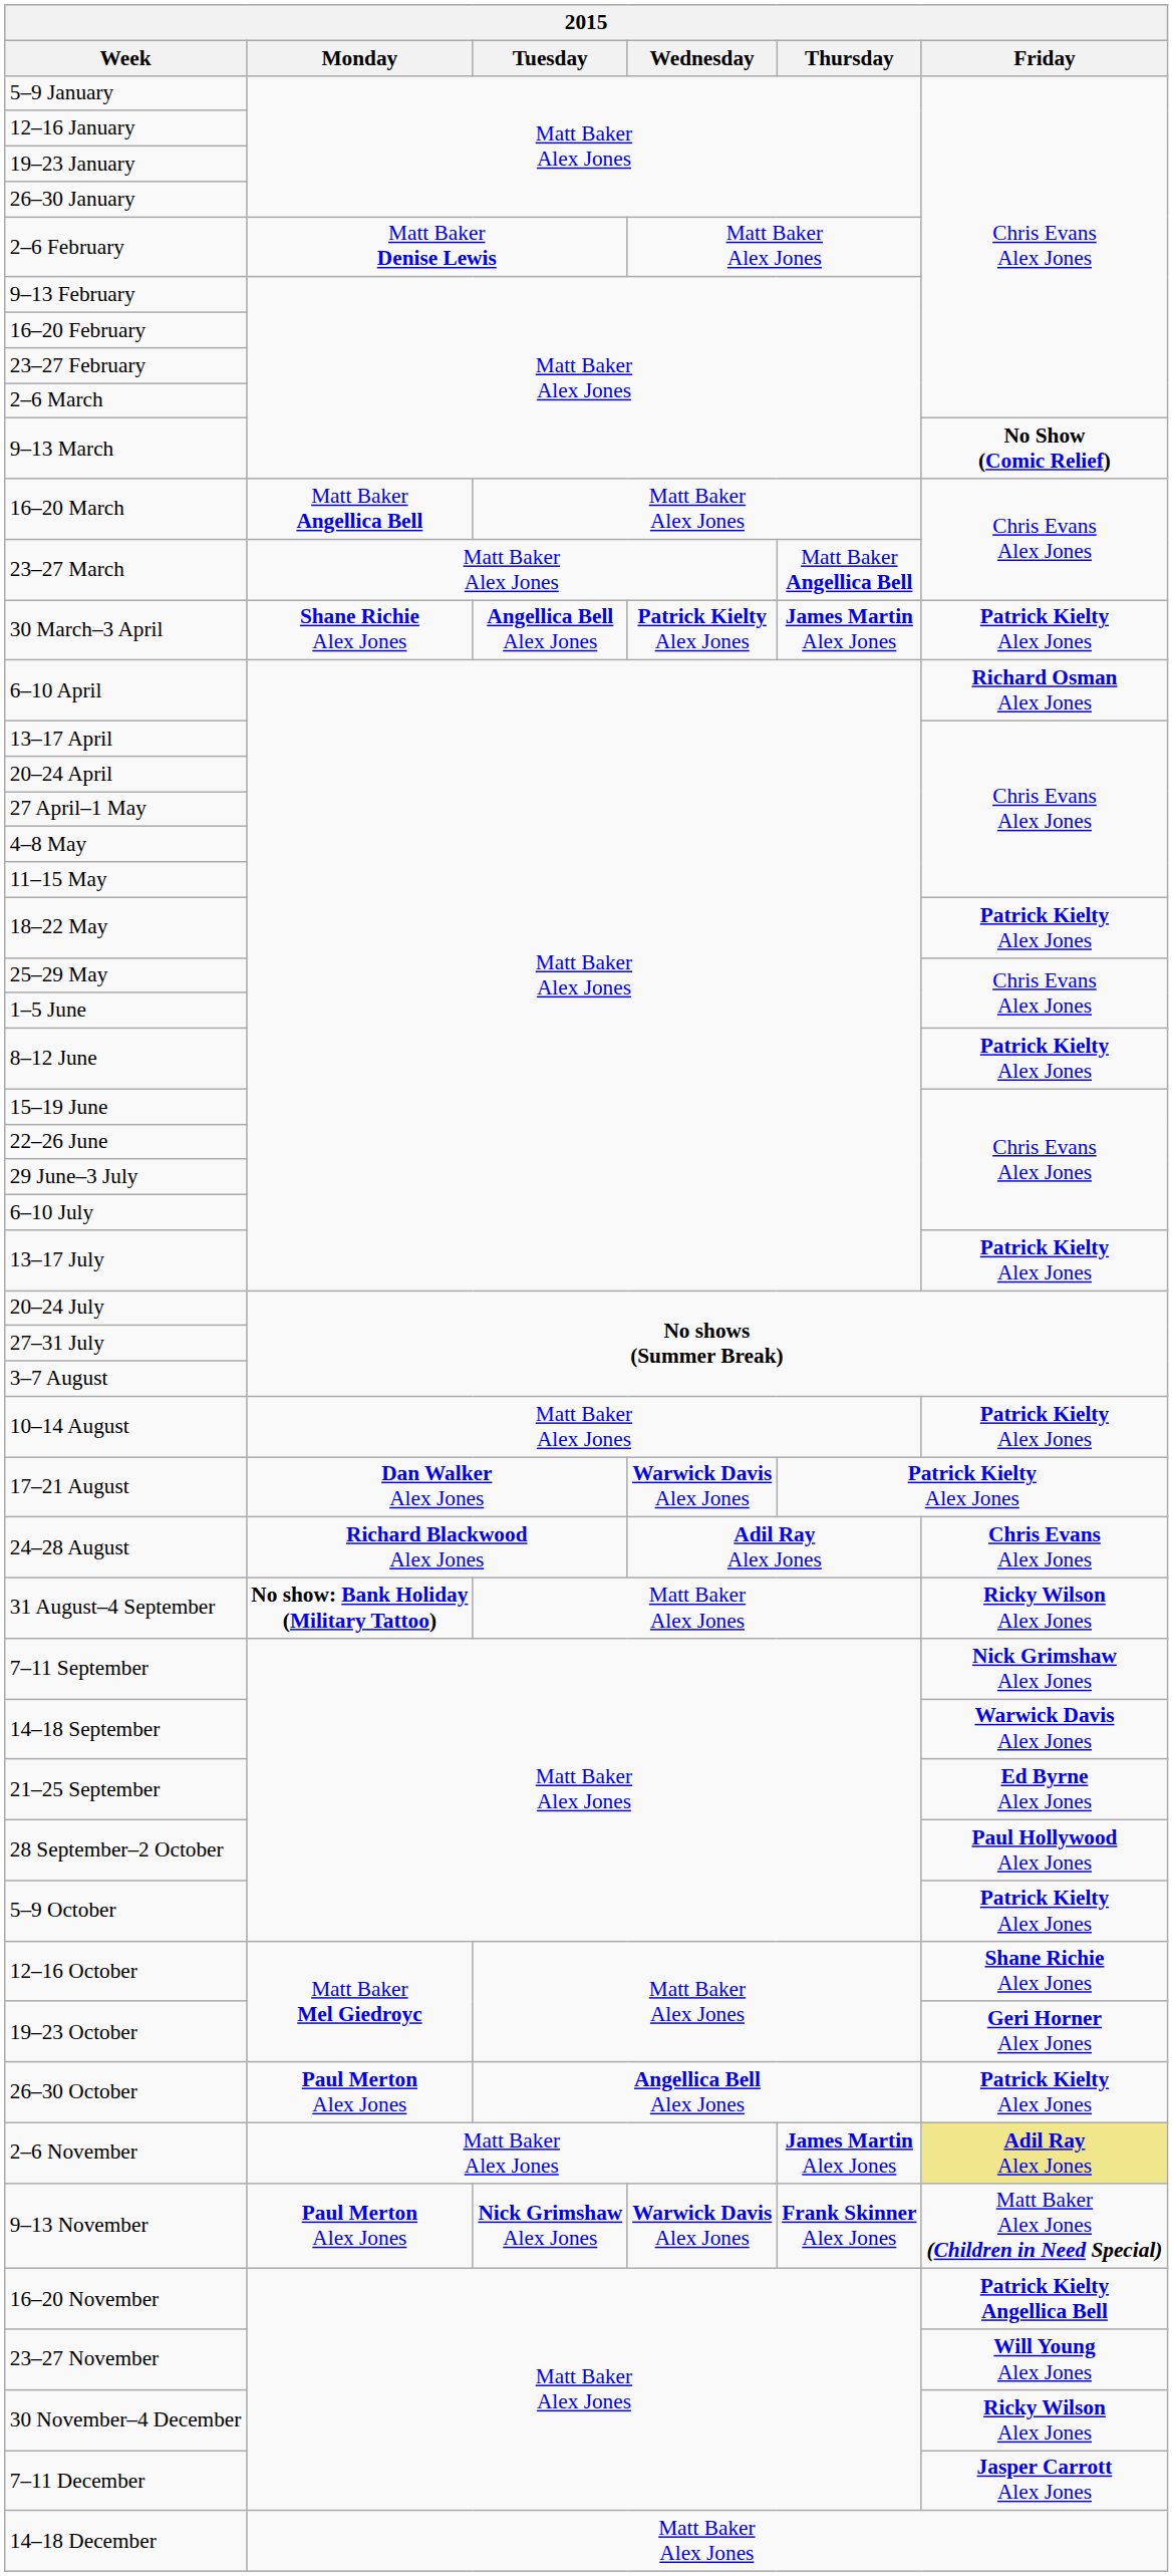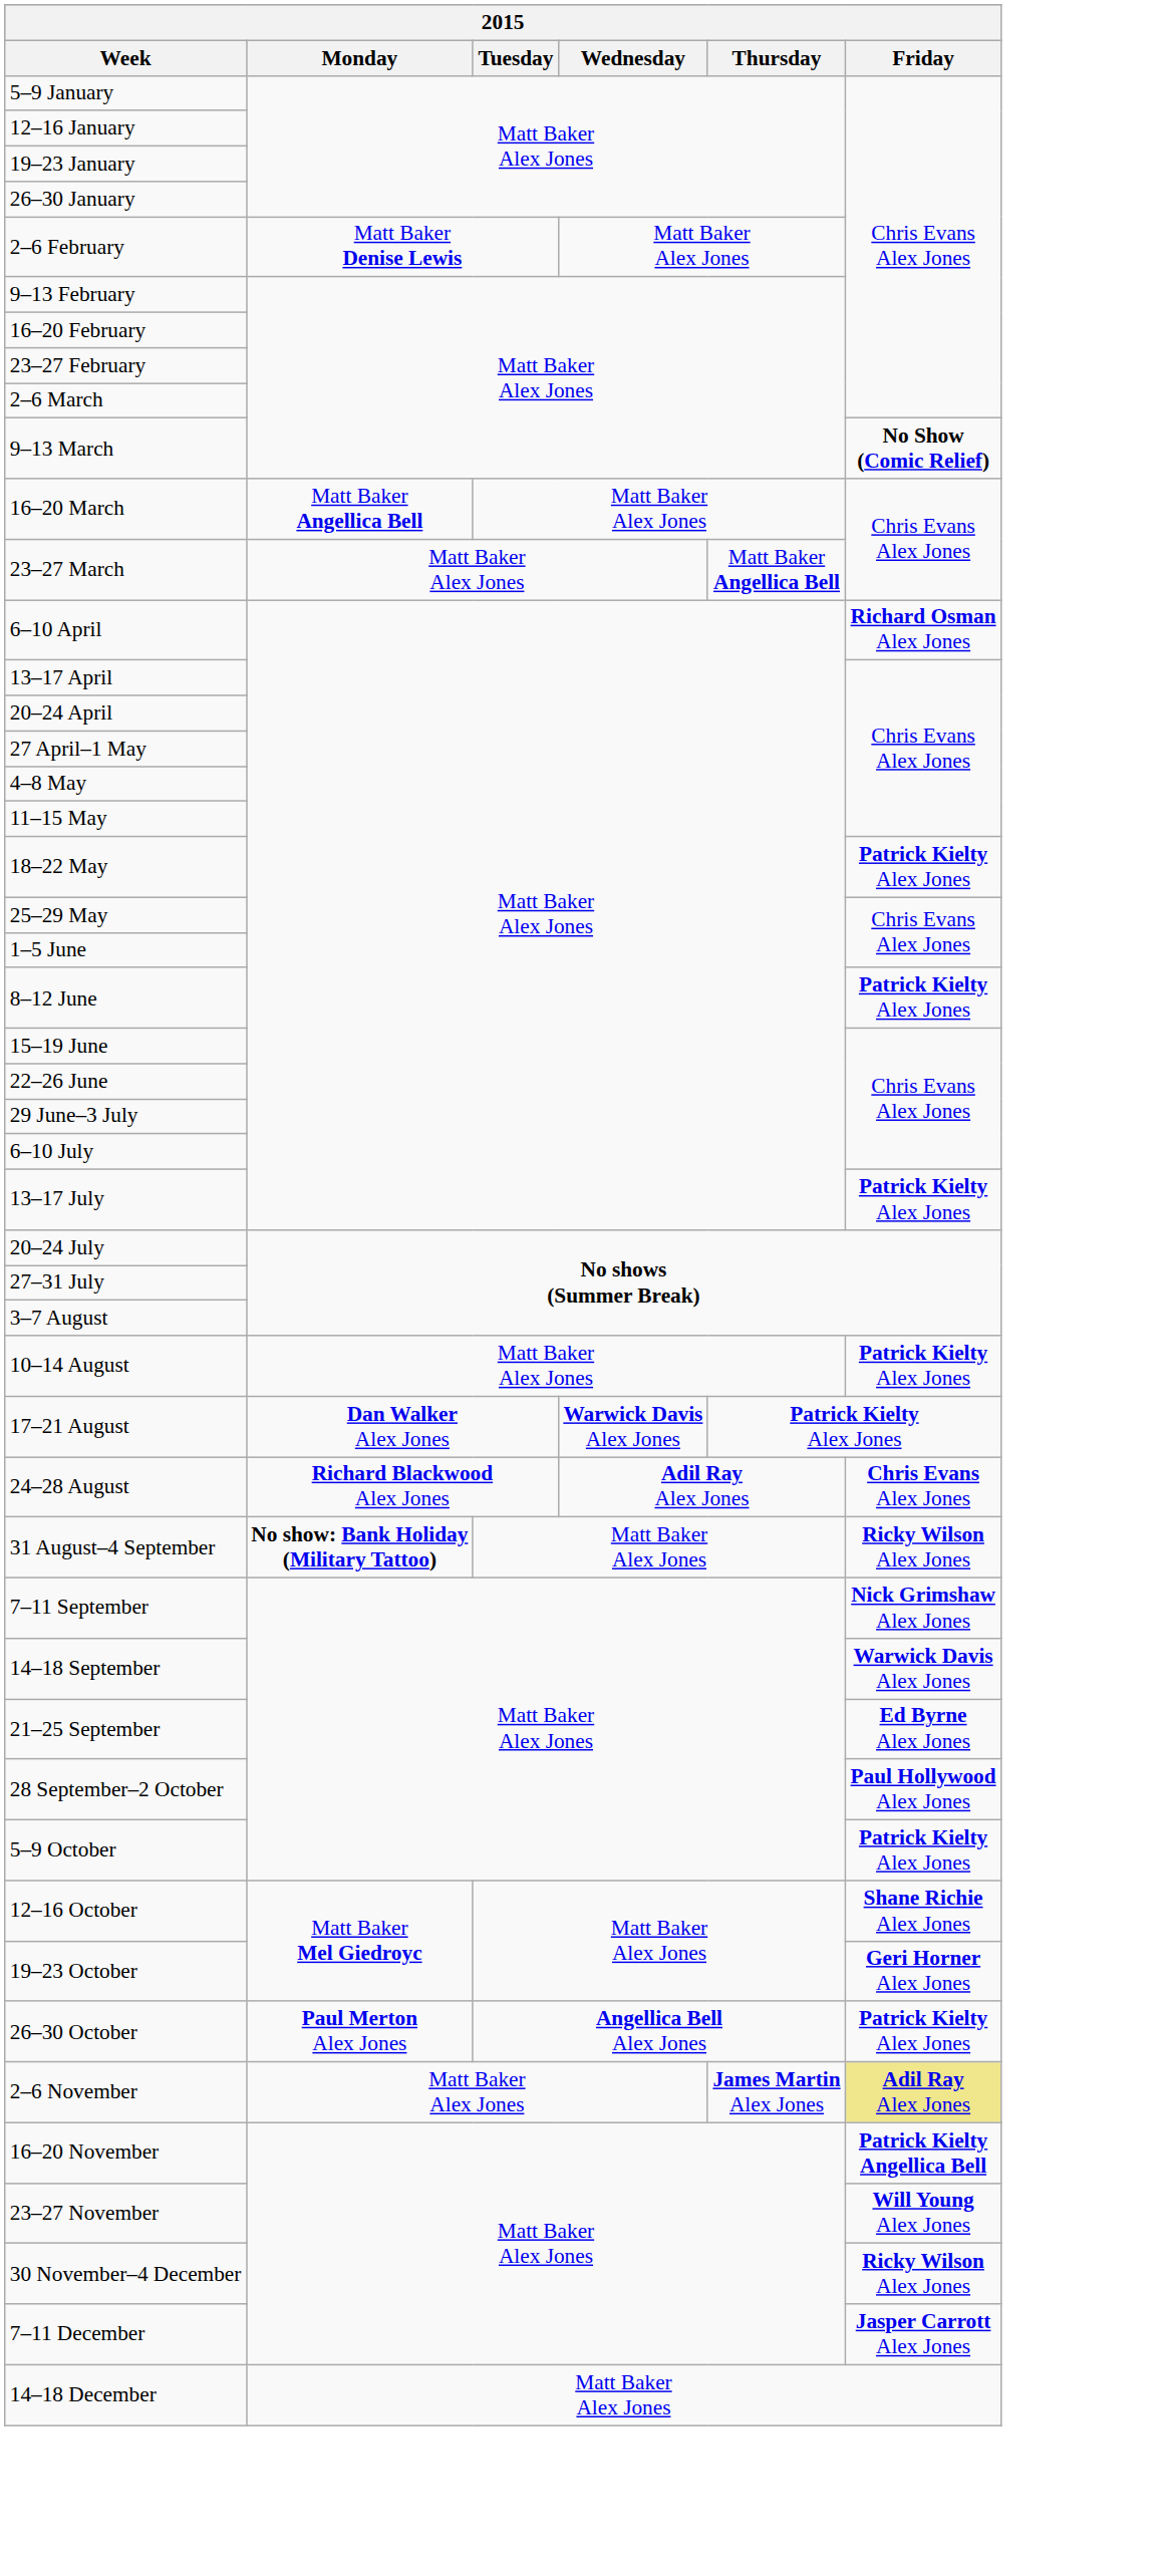- row: 30 March–3 April | Shane Richie Alex Jones | Angellica Bell Alex Jones | Patrick Kielty Alex Jones | James Martin Alex Jones | Patrick Kielty Alex Jones
- row: 9–13 November | Paul Merton Alex Jones | Nick Grimshaw Alex Jones | Warwick Davis Alex Jones | Frank Skinner Alex Jones | Matt Baker Alex Jones (Children in Need Special)
